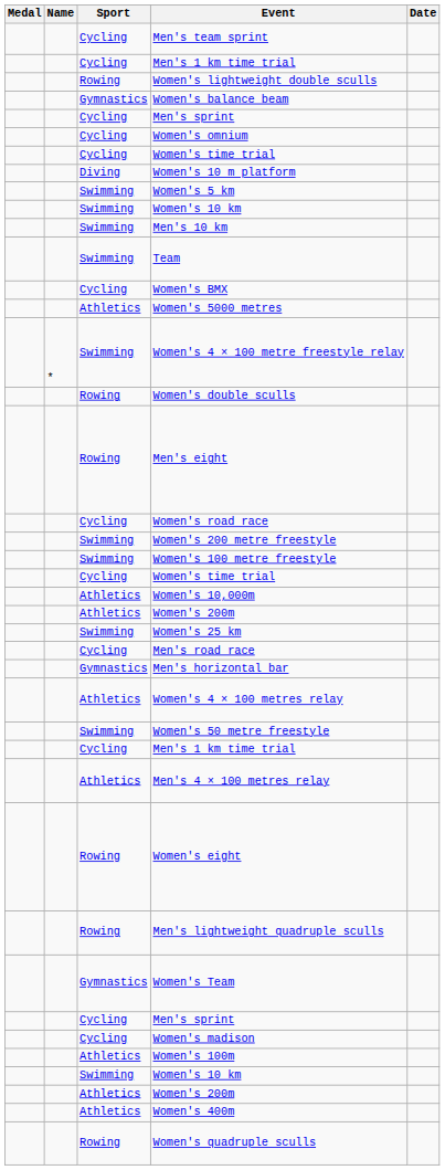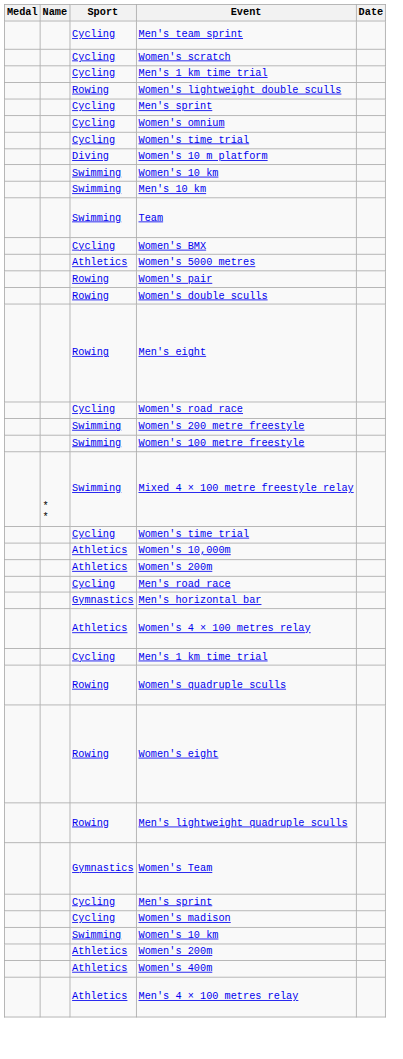+ row: Cycling | Women's scratch
- row: Gymnastics | Women's balance beam
- row: Swimming | Women's 5 km
- row: * | Swimming | Women's 4 × 100 metre freestyle relay
+ row: Rowing | Women's pair
+ row: * * | Swimming | Mixed 4 × 100 metre freestyle relay
- row: Swimming | Women's 25 km
- row: Swimming | Women's 50 metre freestyle
rows swapped: Women's quadruple sculls <-> Men's 4 × 100 metres relay
- row: Athletics | Women's 100m
